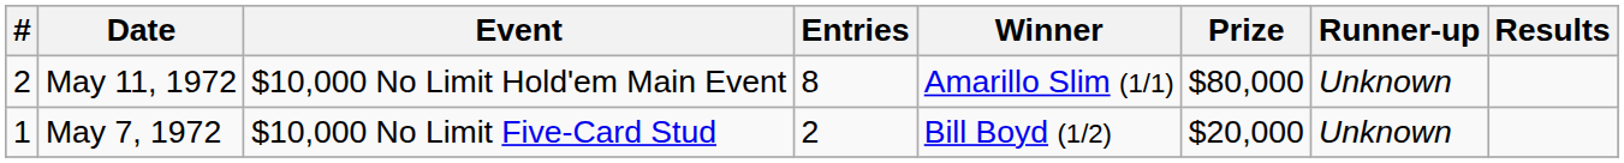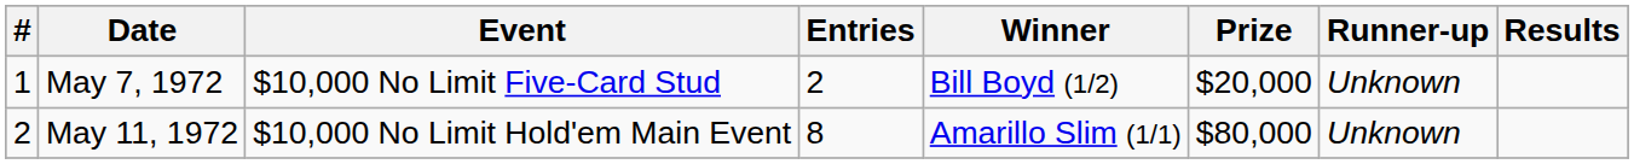rows swapped: May 7, 1972 <-> May 11, 1972
